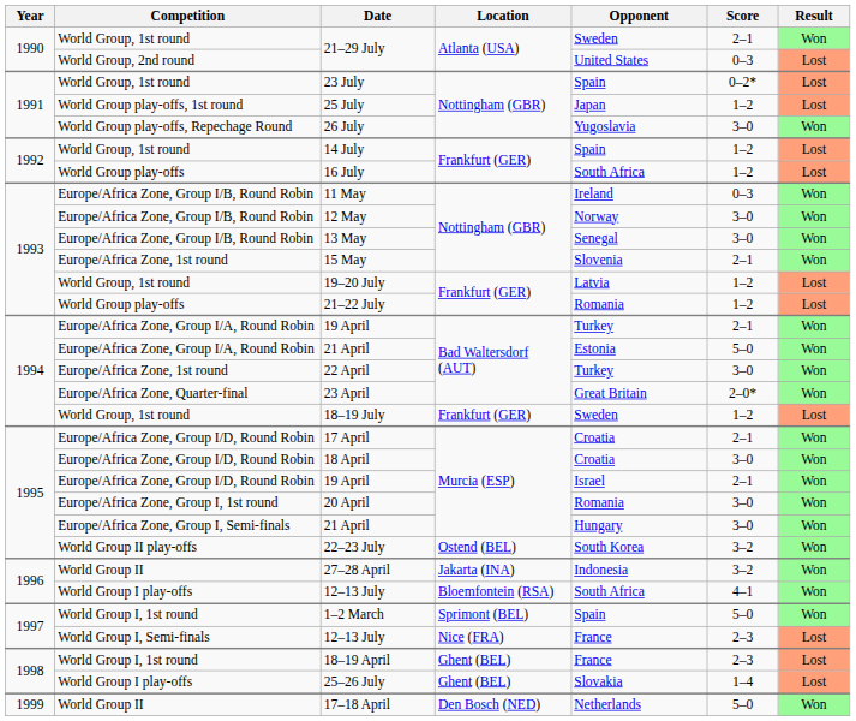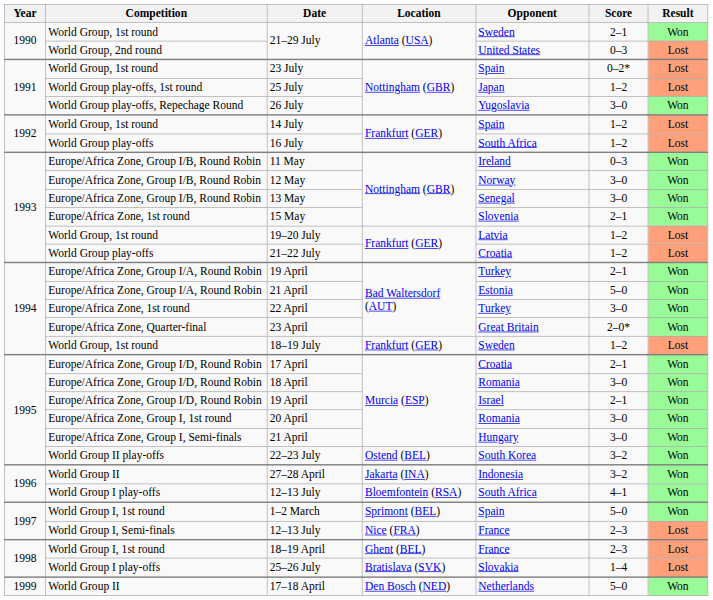21–22 July | Opponent: Romania -> Croatia
18 April | Opponent: Croatia -> Romania
25–26 July | Location: Ghent (BEL) -> Bratislava (SVK)
